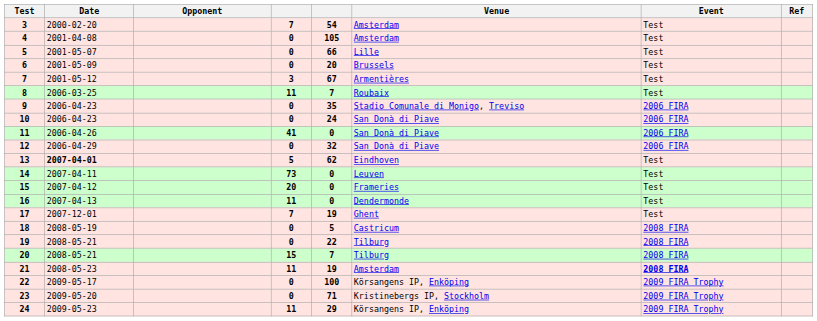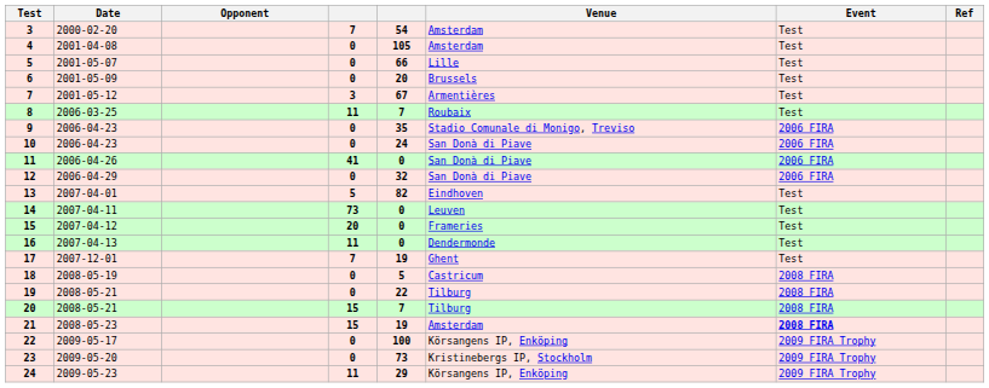13 | Date: bold -> normal
13 | column 5: 62 -> 82
21 | column 4: 11 -> 15
23 | column 5: 71 -> 73
